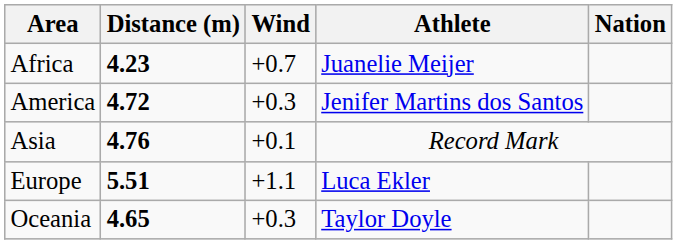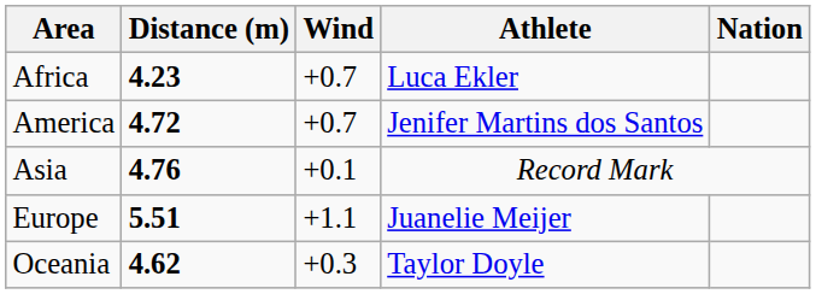Africa | Athlete: Juanelie Meijer -> Luca Ekler
America | Wind: +0.3 -> +0.7
Europe | Athlete: Luca Ekler -> Juanelie Meijer
Oceania | Distance (m): 4.65 -> 4.62
